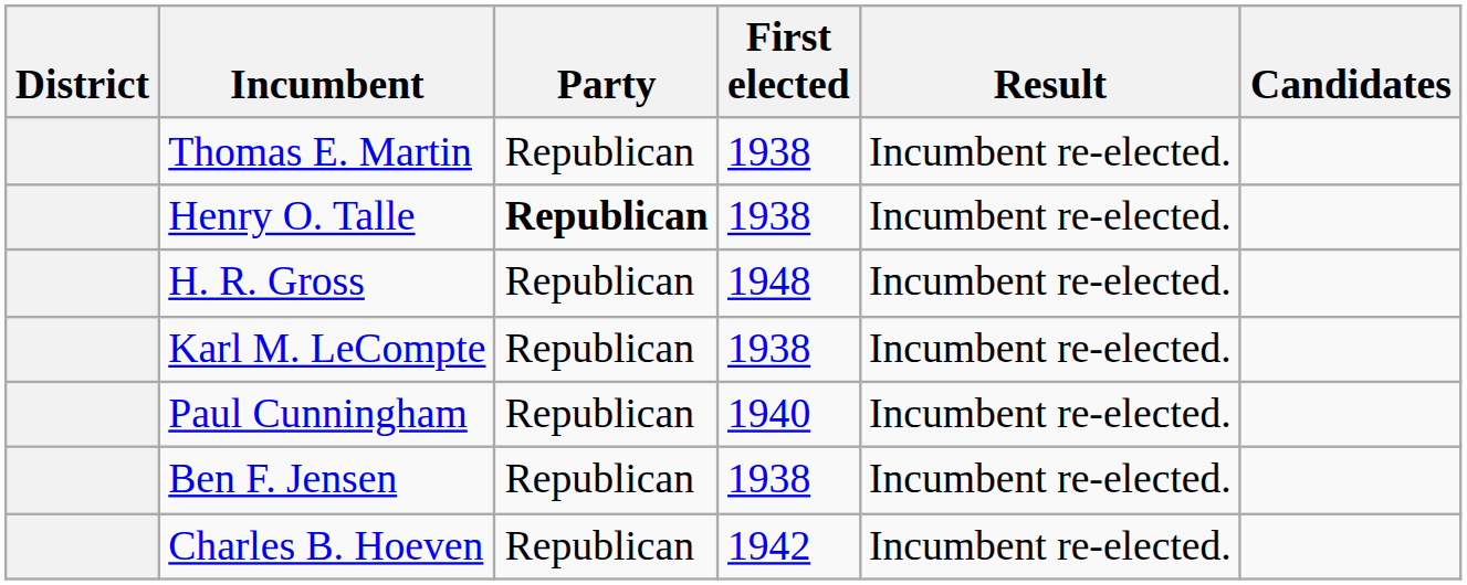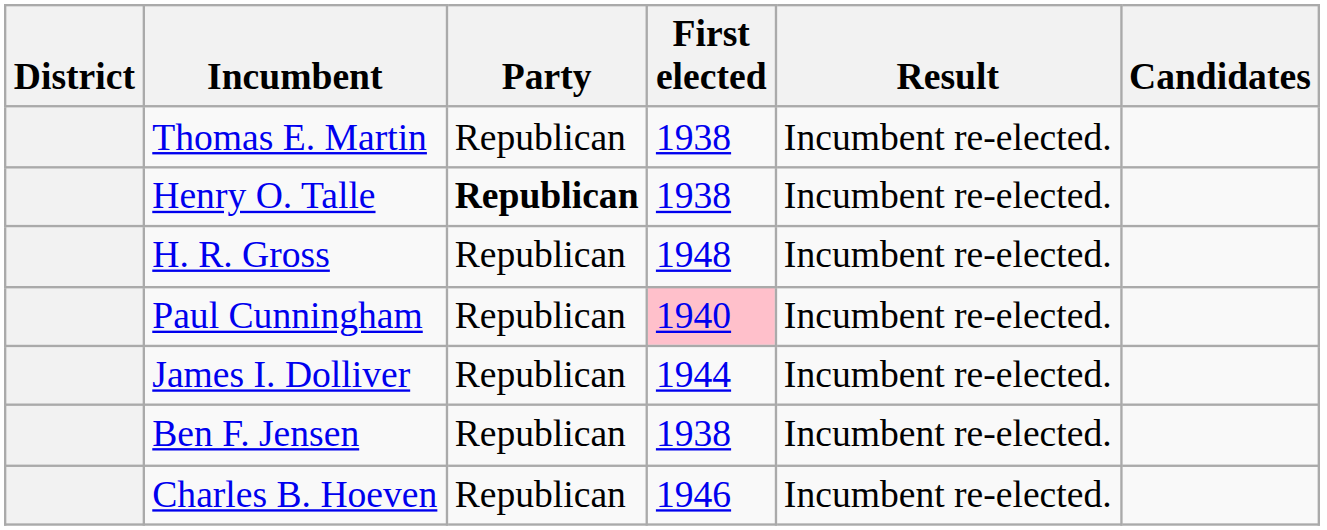- row: Karl M. LeCompte | Republican | 1938 | Incumbent re-elected.
Paul Cunningham | First elected: no background -> pink background
+ row: James I. Dolliver | Republican | 1944 | Incumbent re-elected.
Charles B. Hoeven | First elected: 1942 -> 1946
